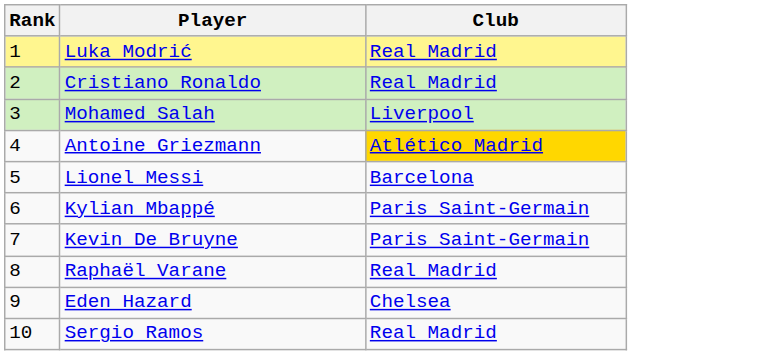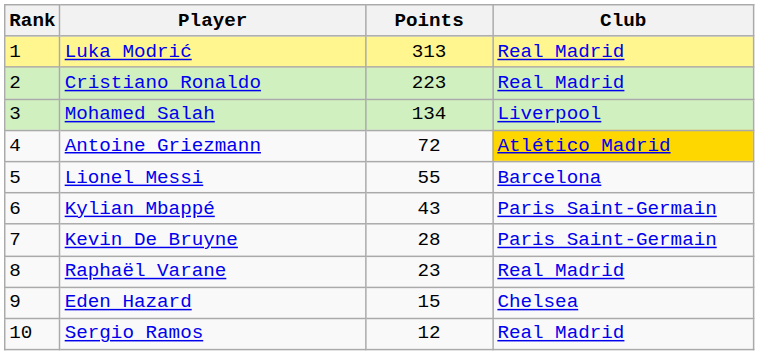+ column: Points | 313 | 223 | 134 | 72 | 55 | 43 | 28 | 23 | 15 | 12
